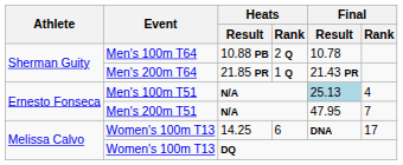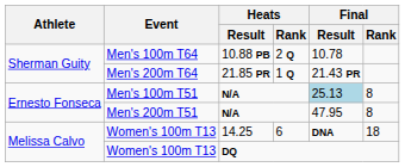Men's 100m T51 | Final / Rank: 4 -> 8
Men's 200m T51 | Final / Rank: 7 -> 8
Women's 100m T13 / 14.25 | Final / Rank: 17 -> 18
